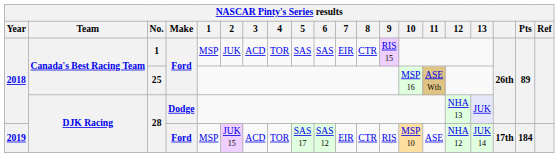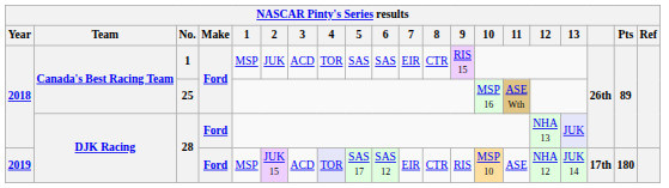2018 / 28 | Make: Dodge -> Ford
2019 / 28 | 4: no background -> lavender background
2019 / 28 | Pts: 184 -> 180
